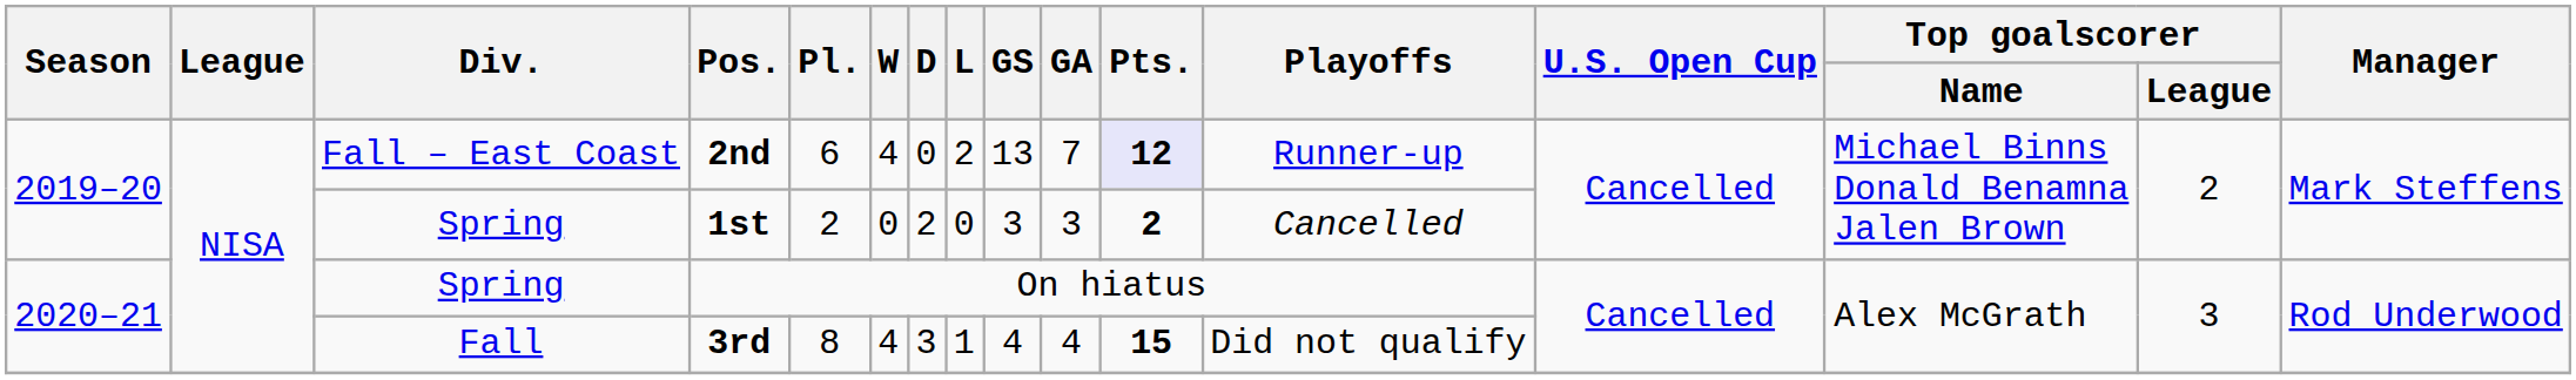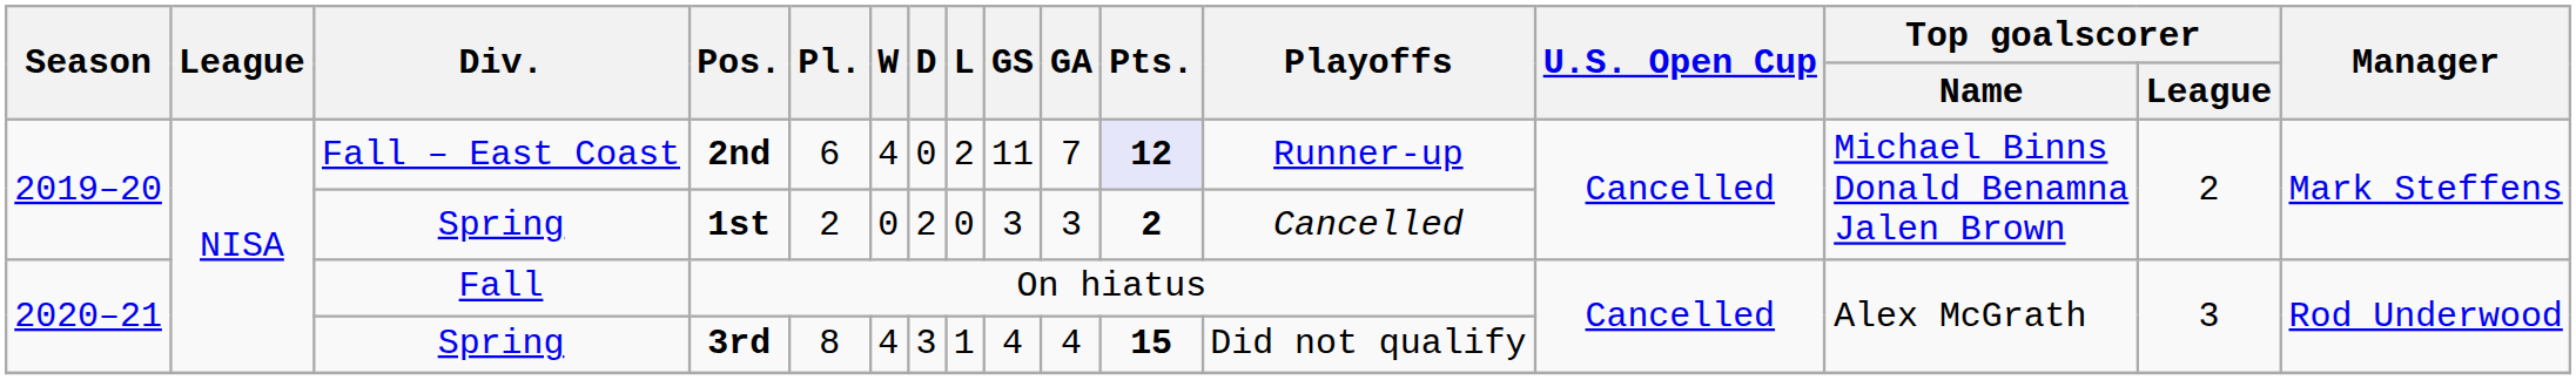2nd | GS: 13 -> 11
On hiatus | Div.: Spring -> Fall
3rd | Div.: Fall -> Spring
